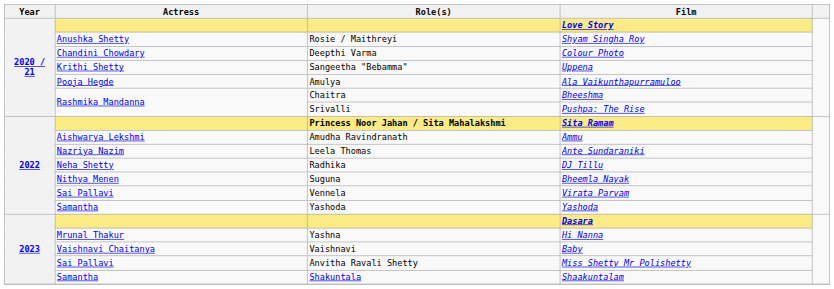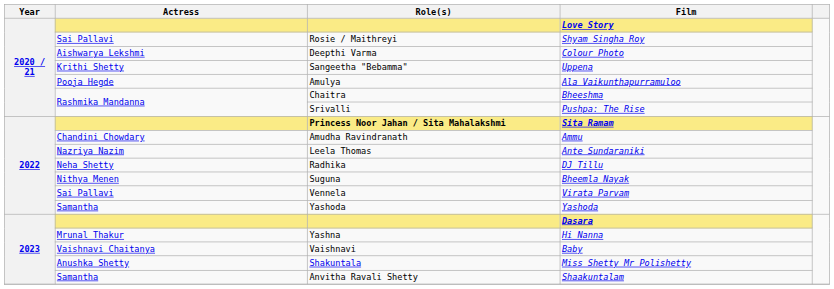Shyam Singha Roy | Actress: Anushka Shetty -> Sai Pallavi
Colour Photo | Actress: Chandini Chowdary -> Aishwarya Lekshmi
Ammu | Actress: Aishwarya Lekshmi -> Chandini Chowdary
Miss Shetty Mr Polishetty | Actress: Sai Pallavi -> Anushka Shetty
Miss Shetty Mr Polishetty | Role(s): Anvitha Ravali Shetty -> Shakuntala
Shaakuntalam | Role(s): Shakuntala -> Anvitha Ravali Shetty
